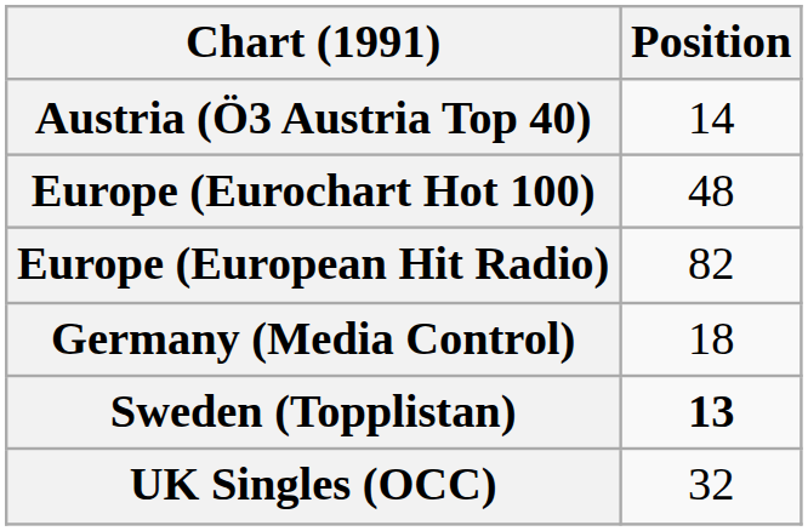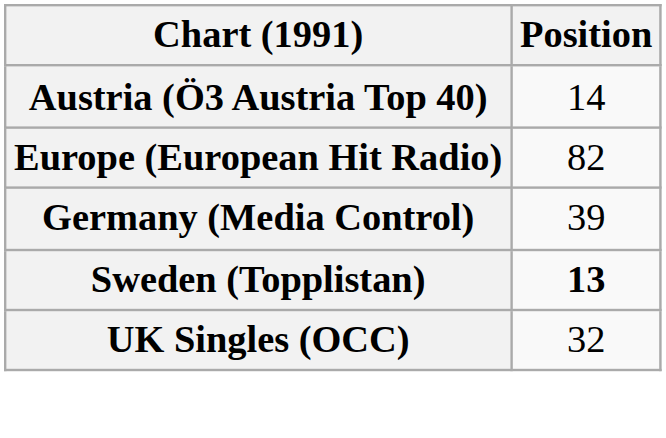- row: Europe (Eurochart Hot 100) | 48
Germany (Media Control) | Position: 18 -> 39
